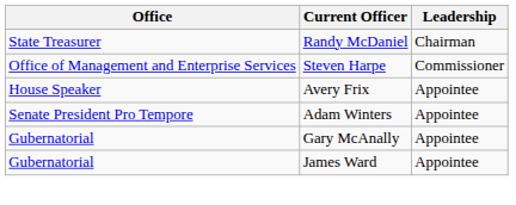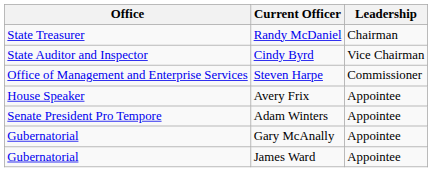+ row: State Auditor and Inspector | Cindy Byrd | Vice Chairman
